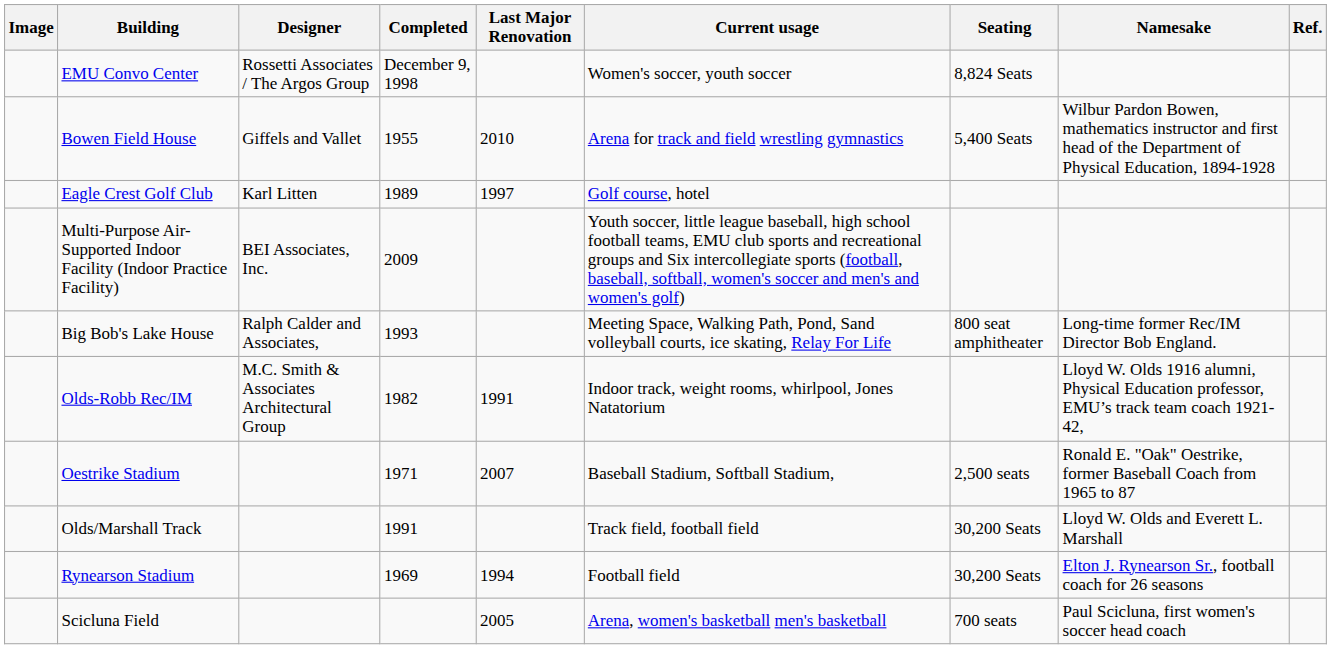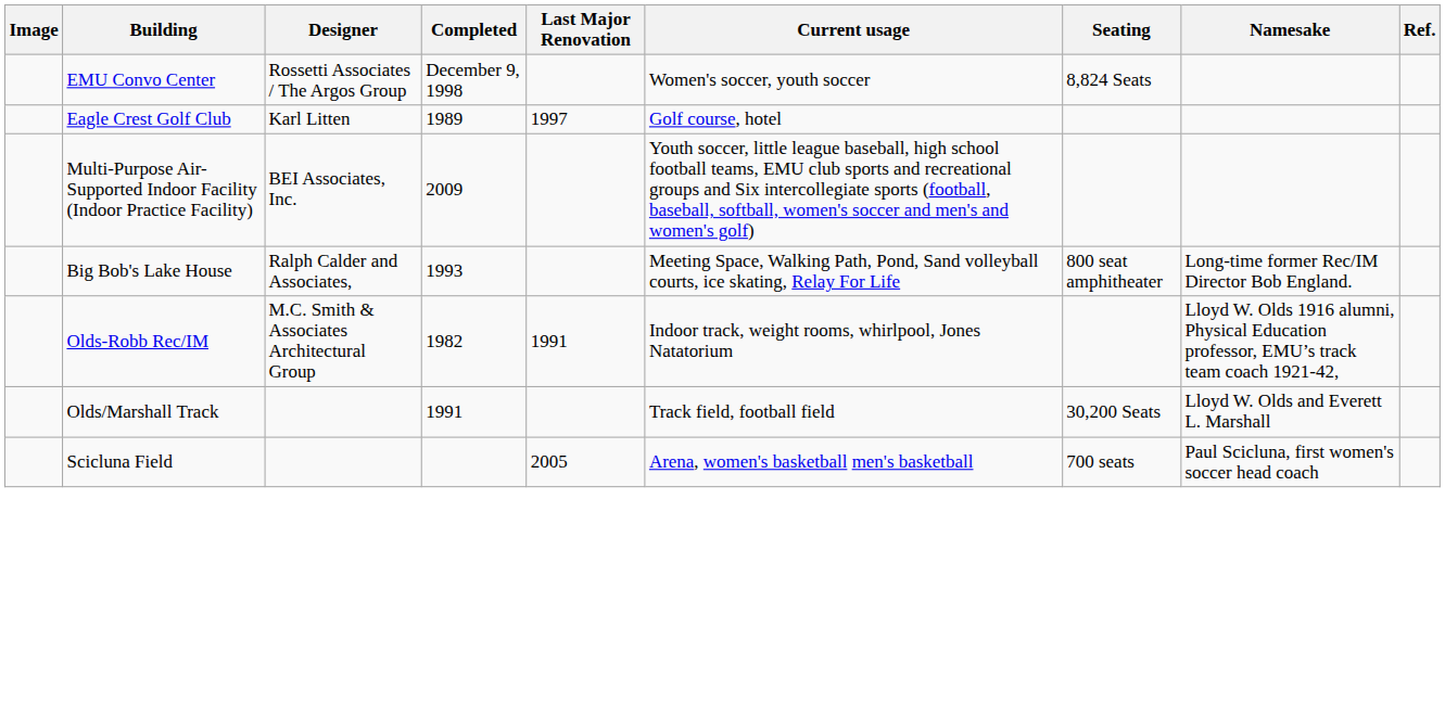- row: Bowen Field House | Giffels and Vallet | 1955 | 2010 | Arena for track and field wrestling gymnastics | 5,400 Seats | Wilbur Pardon Bowen, mathematics instructor and first head of the Department of Physical Education, 1894-1928
- row: Oestrike Stadium | 1971 | 2007 | Baseball Stadium, Softball Stadium, | 2,500 seats | Ronald E. "Oak" Oestrike, former Baseball Coach from 1965 to 87
- row: Rynearson Stadium | 1969 | 1994 | Football field | 30,200 Seats | Elton J. Rynearson Sr., football coach for 26 seasons
